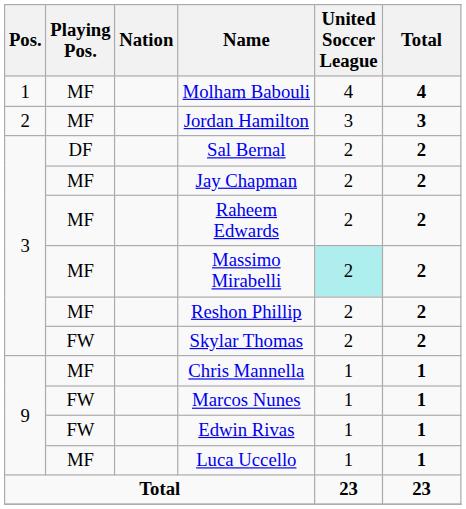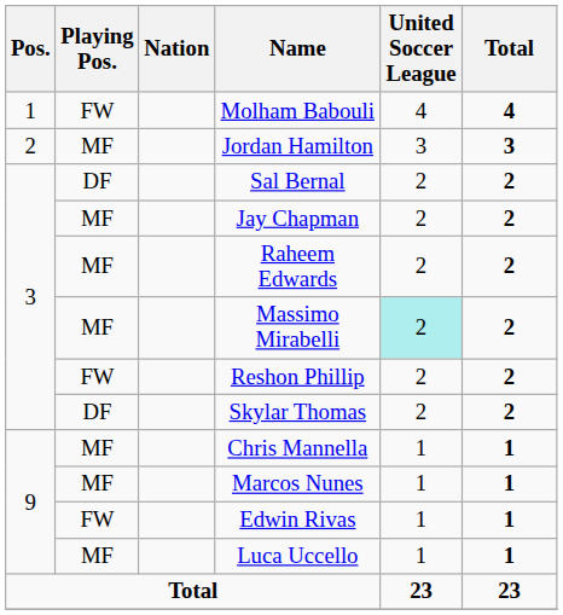Molham Babouli | Playing Pos.: MF -> FW
Reshon Phillip | Playing Pos.: MF -> FW
Skylar Thomas | Playing Pos.: FW -> DF
Marcos Nunes | Playing Pos.: FW -> MF
